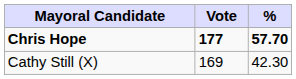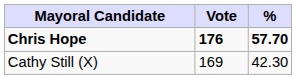Chris Hope | Vote: 177 -> 176
